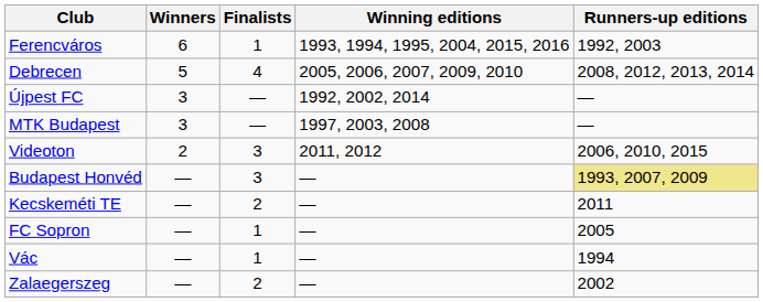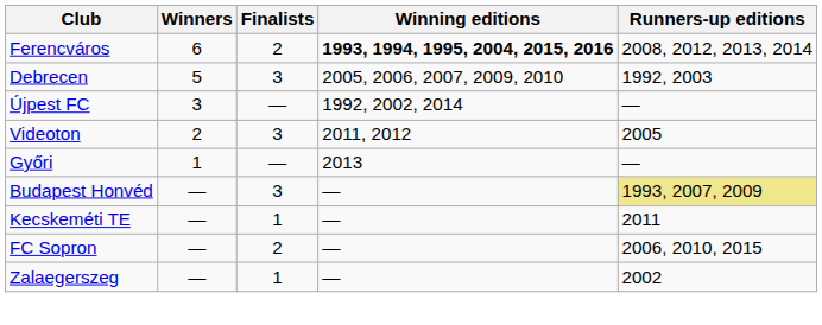Ferencváros | Finalists: 1 -> 2
Ferencváros | Winning editions: normal -> bold
Ferencváros | Runners-up editions: 1992, 2003 -> 2008, 2012, 2013, 2014
Debrecen | Finalists: 4 -> 3
Debrecen | Runners-up editions: 2008, 2012, 2013, 2014 -> 1992, 2003
- row: MTK Budapest | 3 | — | 1997, 2003, 2008 | —
Videoton | Runners-up editions: 2006, 2010, 2015 -> 2005
+ row: Győri | 1 | — | 2013 | —
Kecskeméti TE | Finalists: 2 -> 1
FC Sopron | Finalists: 1 -> 2
FC Sopron | Runners-up editions: 2005 -> 2006, 2010, 2015
- row: Vác | — | 1 | — | 1994
Zalaegerszeg | Finalists: 2 -> 1
